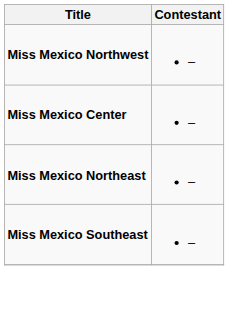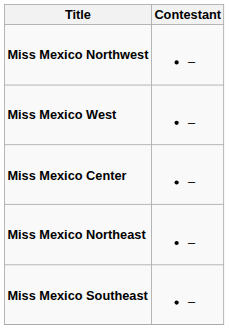+ row: Miss Mexico West | –
